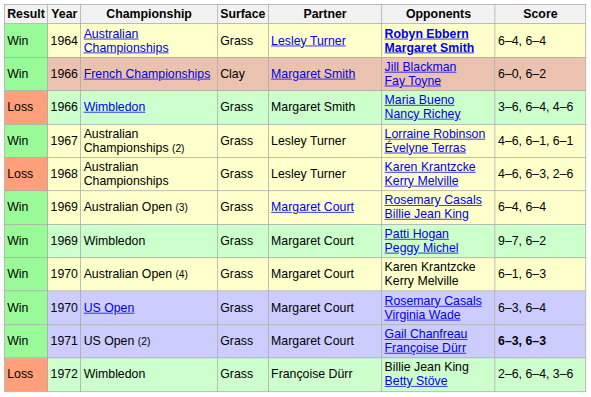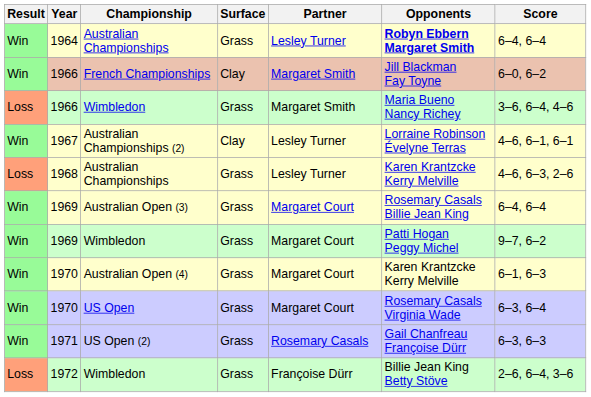1967 | Surface: Grass -> Clay
1971 | Partner: Margaret Court -> Rosemary Casals
1971 | Score: bold -> normal
